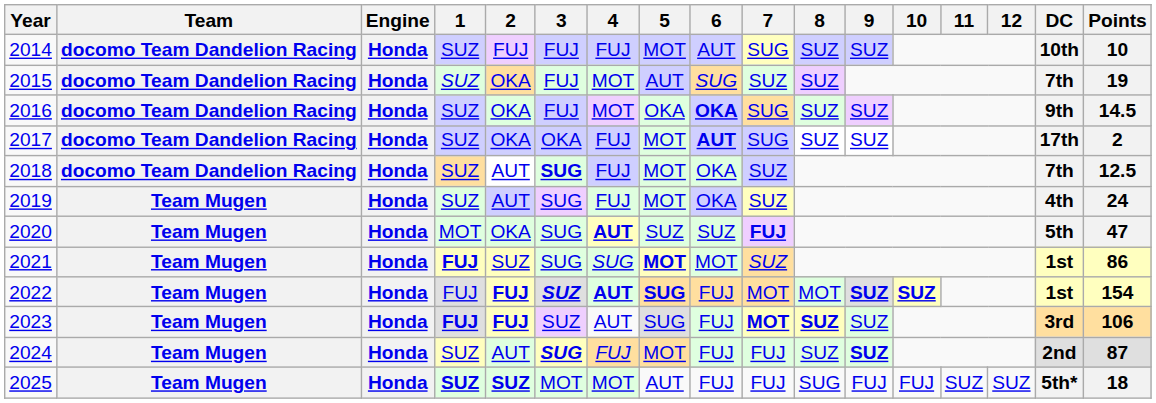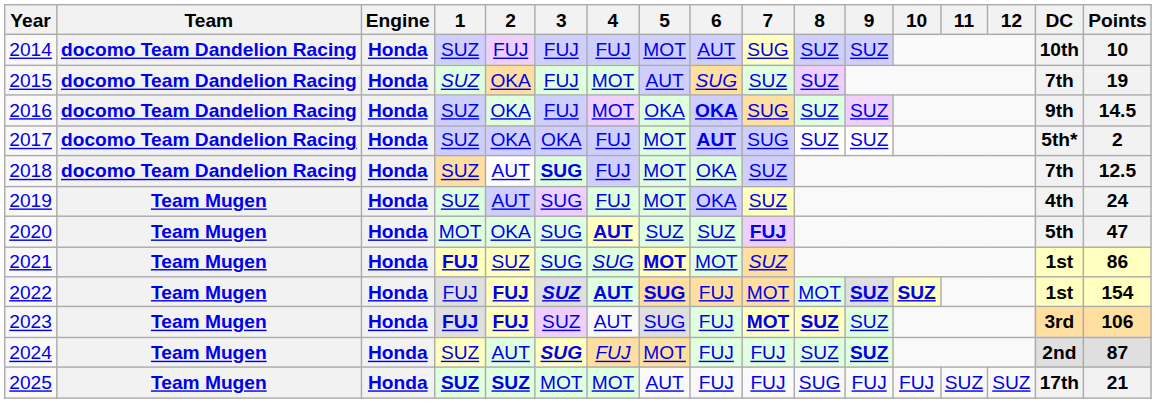2017 | DC: 17th -> 5th*
2025 | DC: 5th* -> 17th
2025 | Points: 18 -> 21
